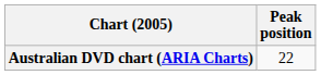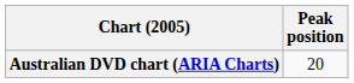Australian DVD chart (ARIA Charts) | Peak position: 22 -> 20
